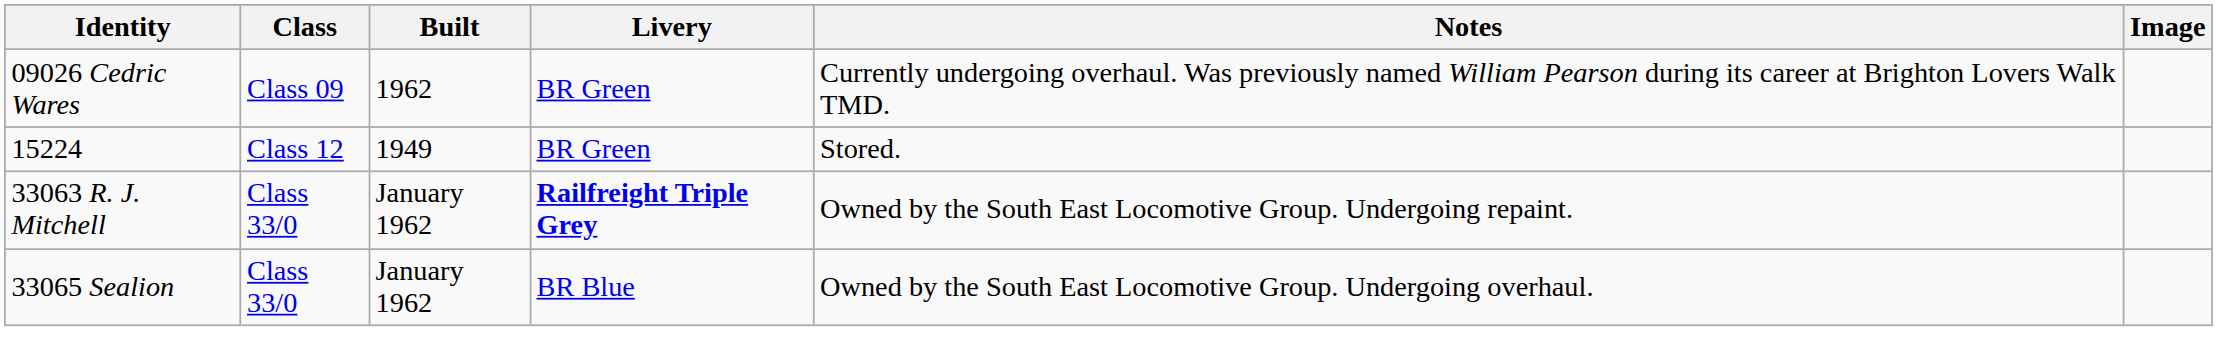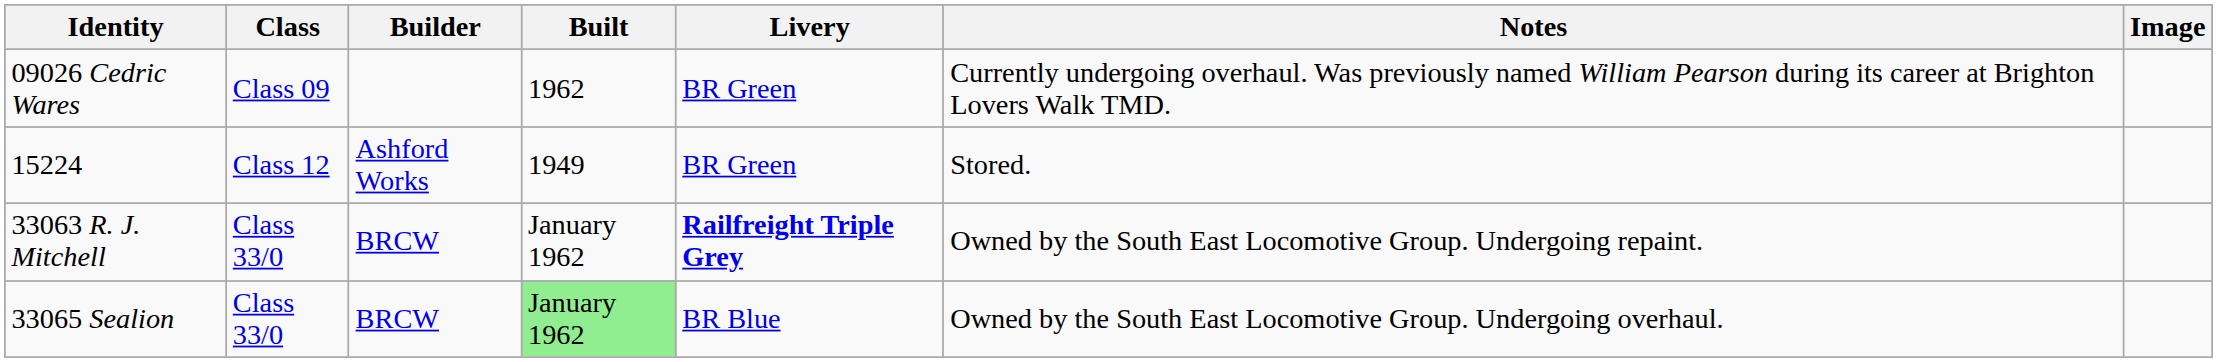+ column: Builder | Ashford Works | BRCW | BRCW
33065 Sealion | Built: no background -> lightgreen background
